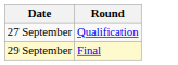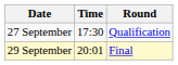+ column: Time | 17:30 | 20:01
